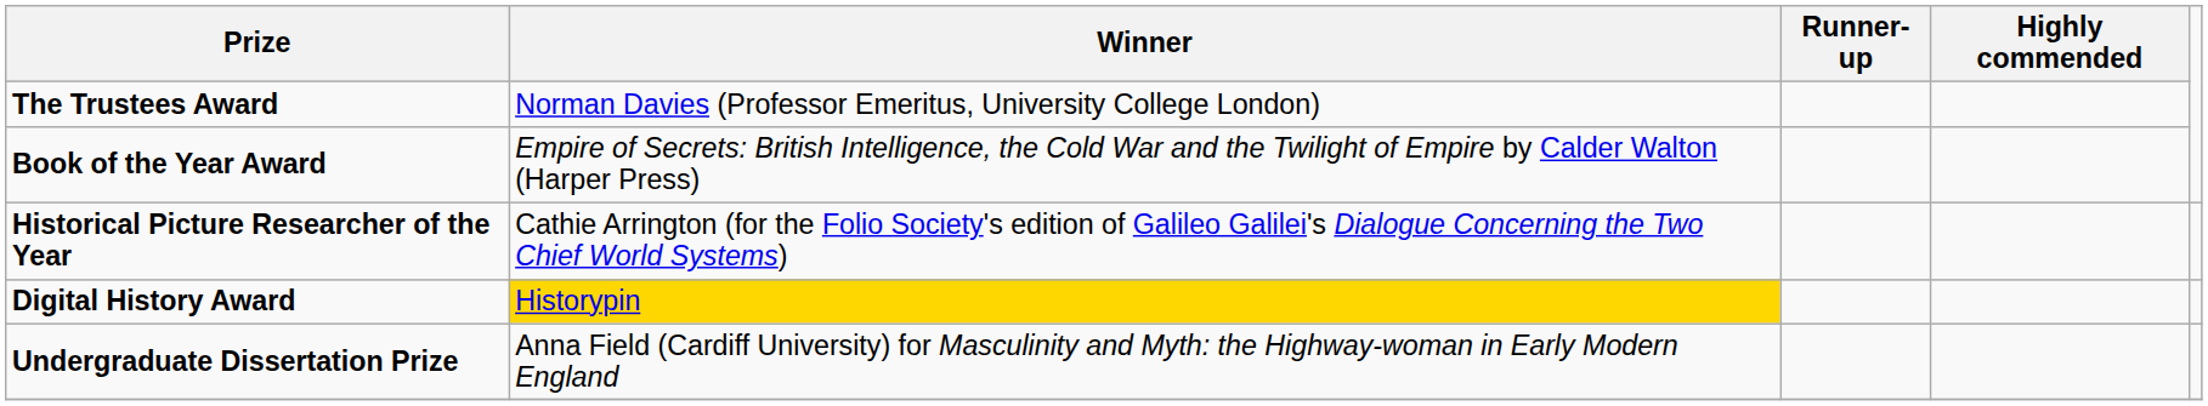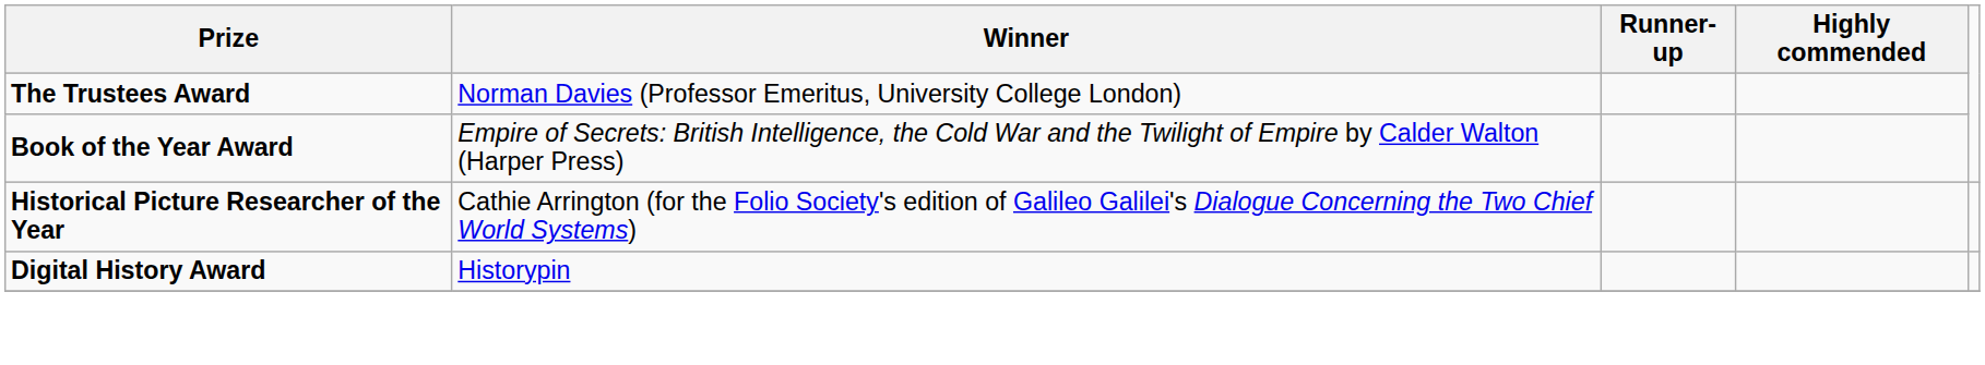Digital History Award | Winner: gold background -> no background
- row: Undergraduate Dissertation Prize | Anna Field (Cardiff University) for Masculinity and Myth: the Highway-woman in Early Modern England
